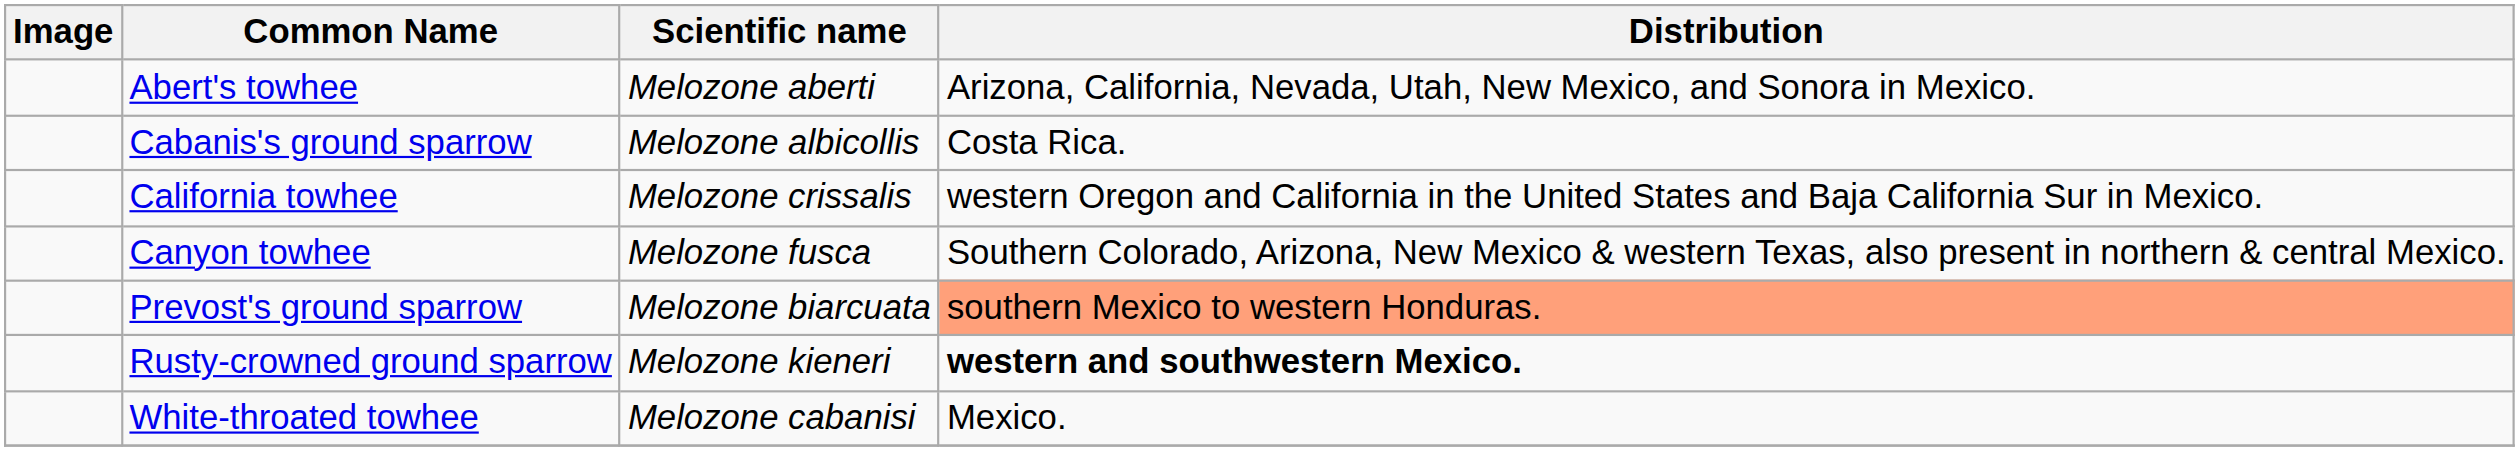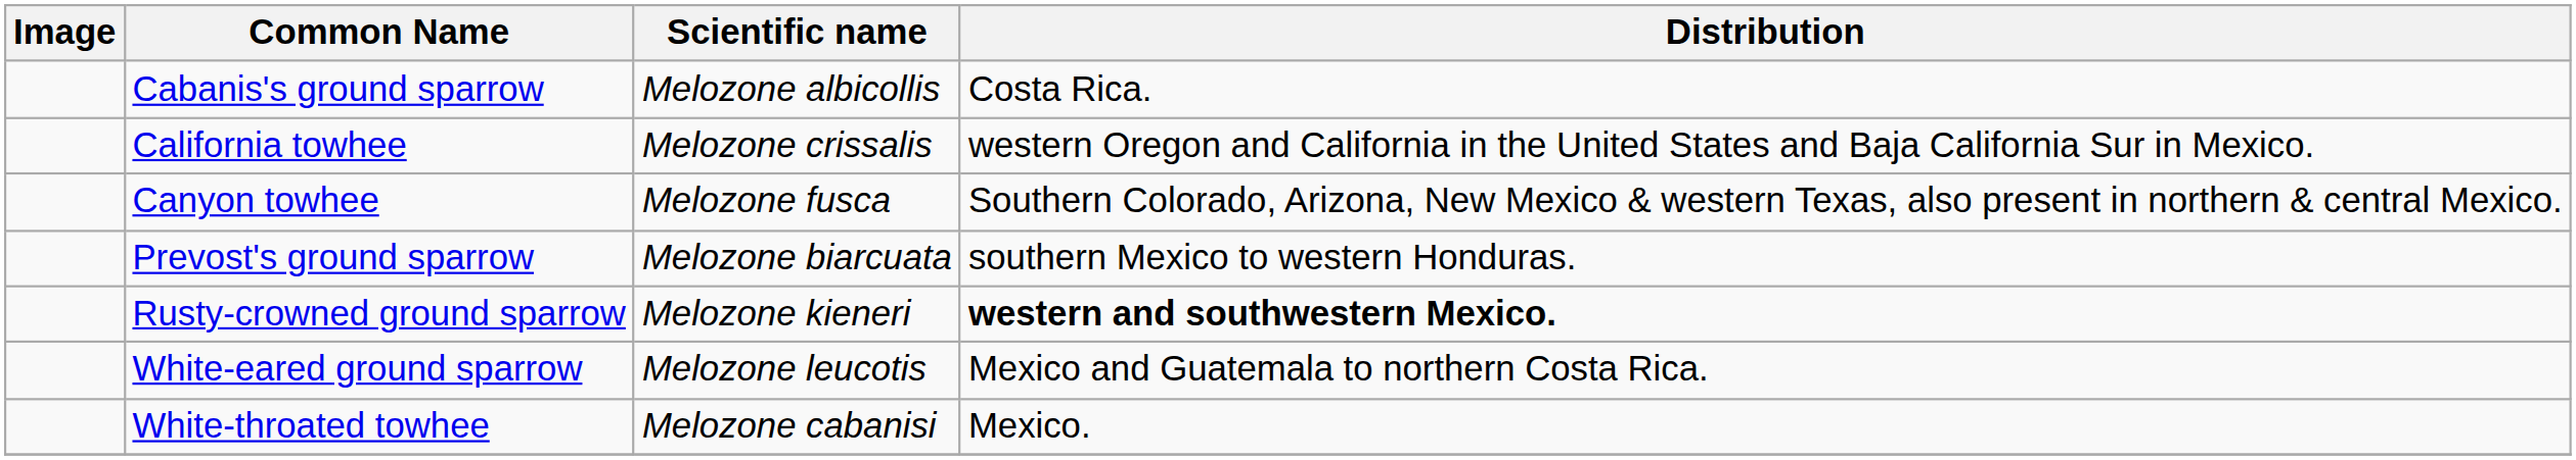- row: Abert's towhee | Melozone aberti | Arizona, California, Nevada, Utah, New Mexico, and Sonora in Mexico.
Prevost's ground sparrow | Distribution: lightsalmon background -> no background
+ row: White-eared ground sparrow | Melozone leucotis | Mexico and Guatemala to northern Costa Rica.
